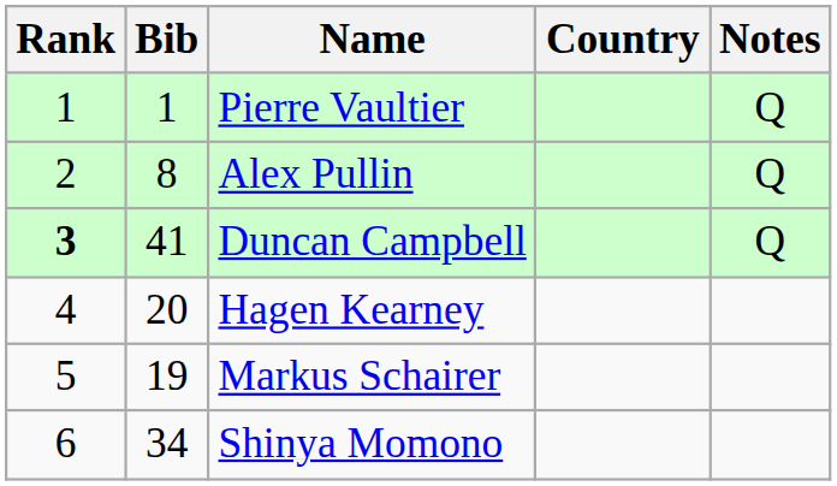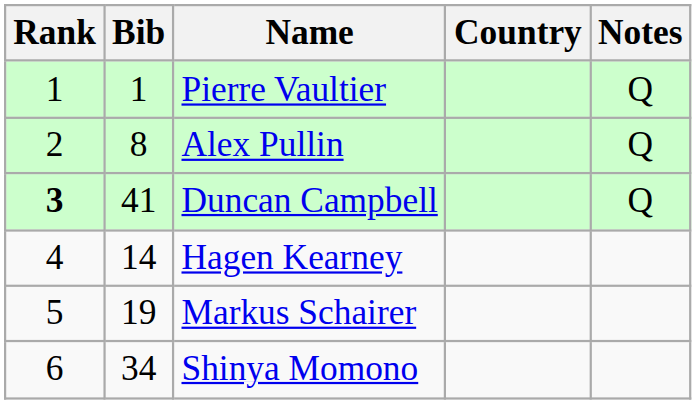Hagen Kearney | Bib: 20 -> 14
